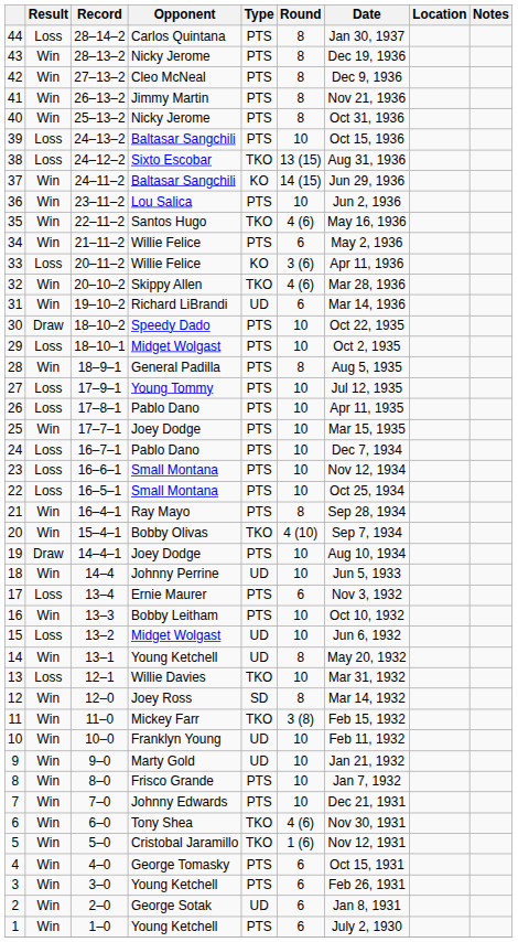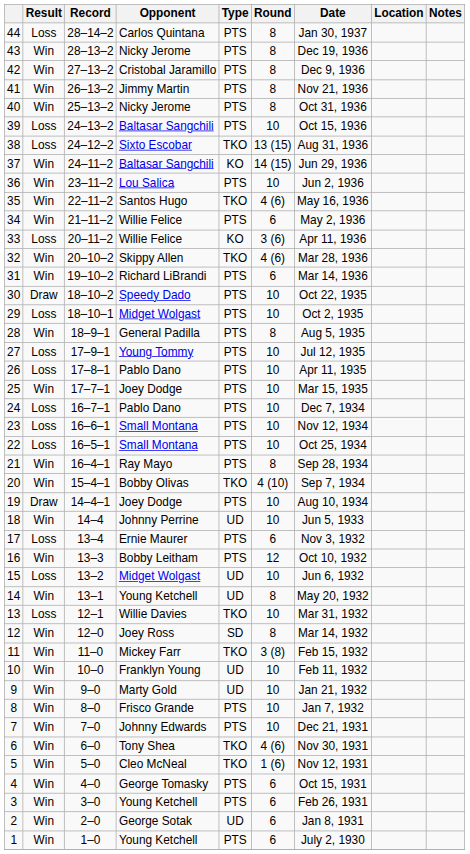42 | Opponent: Cleo McNeal -> Cristobal Jaramillo
31 | Type: UD -> PTS
16 | Round: 10 -> 12
5 | Opponent: Cristobal Jaramillo -> Cleo McNeal
